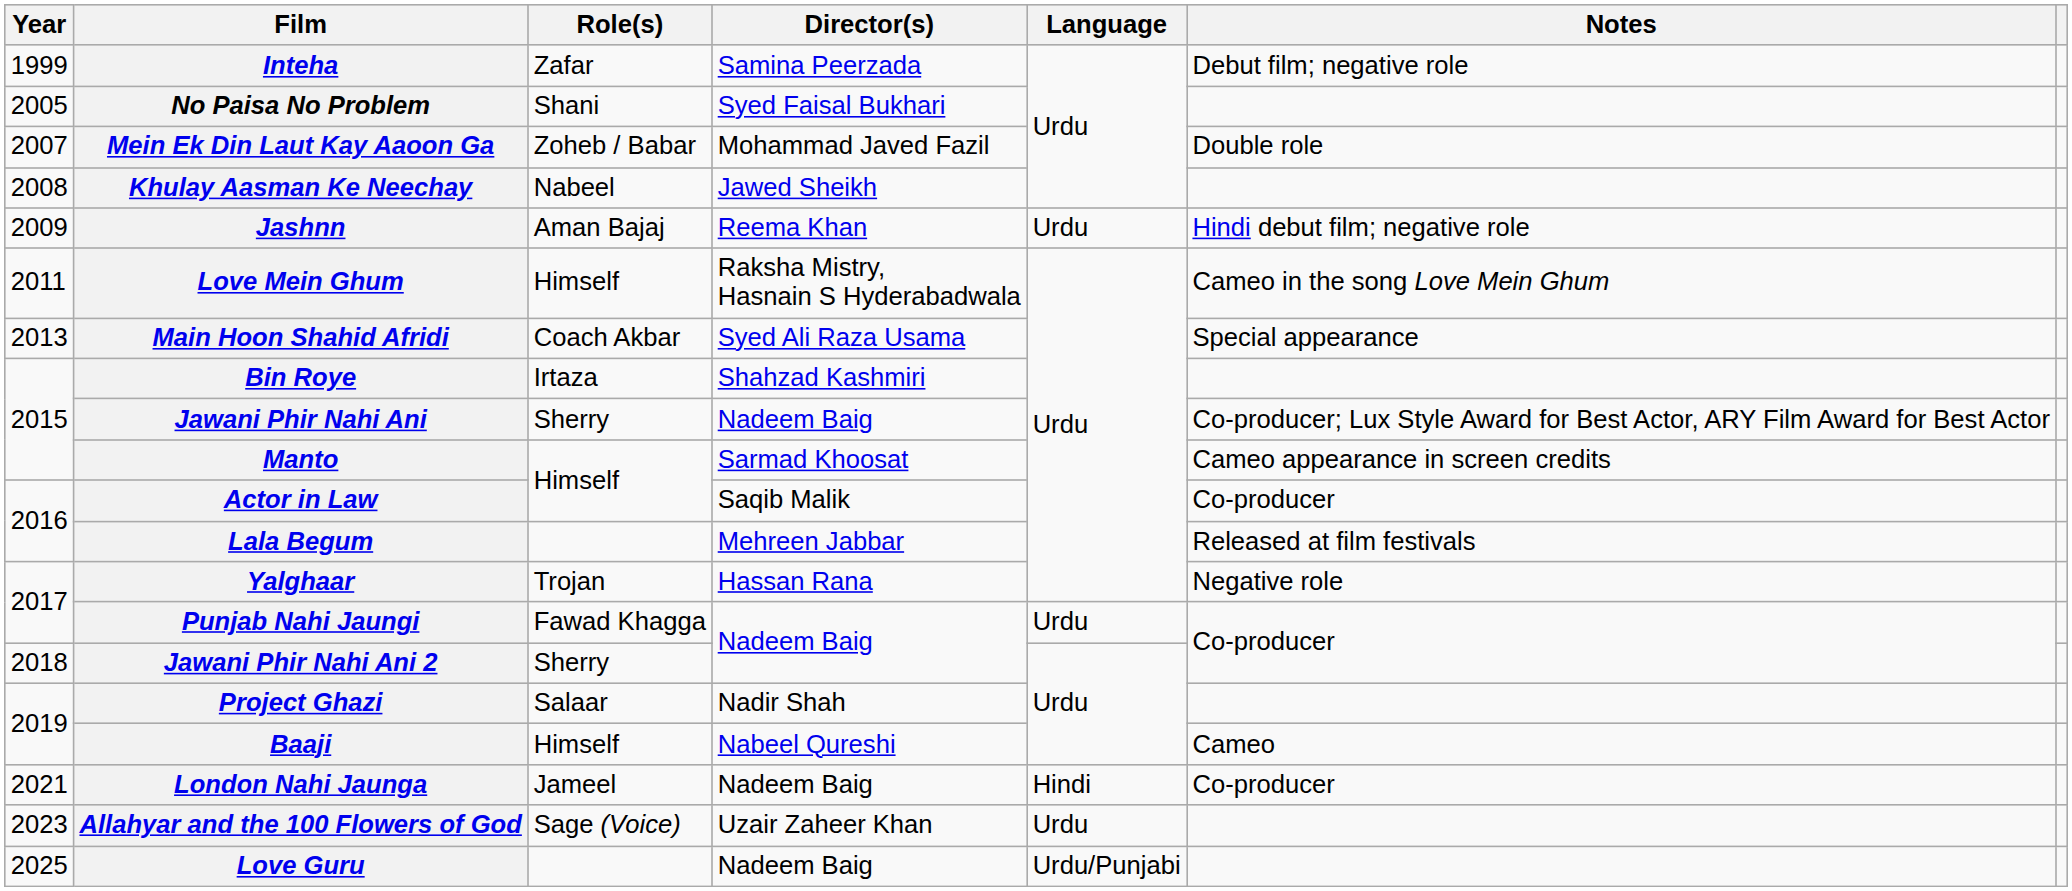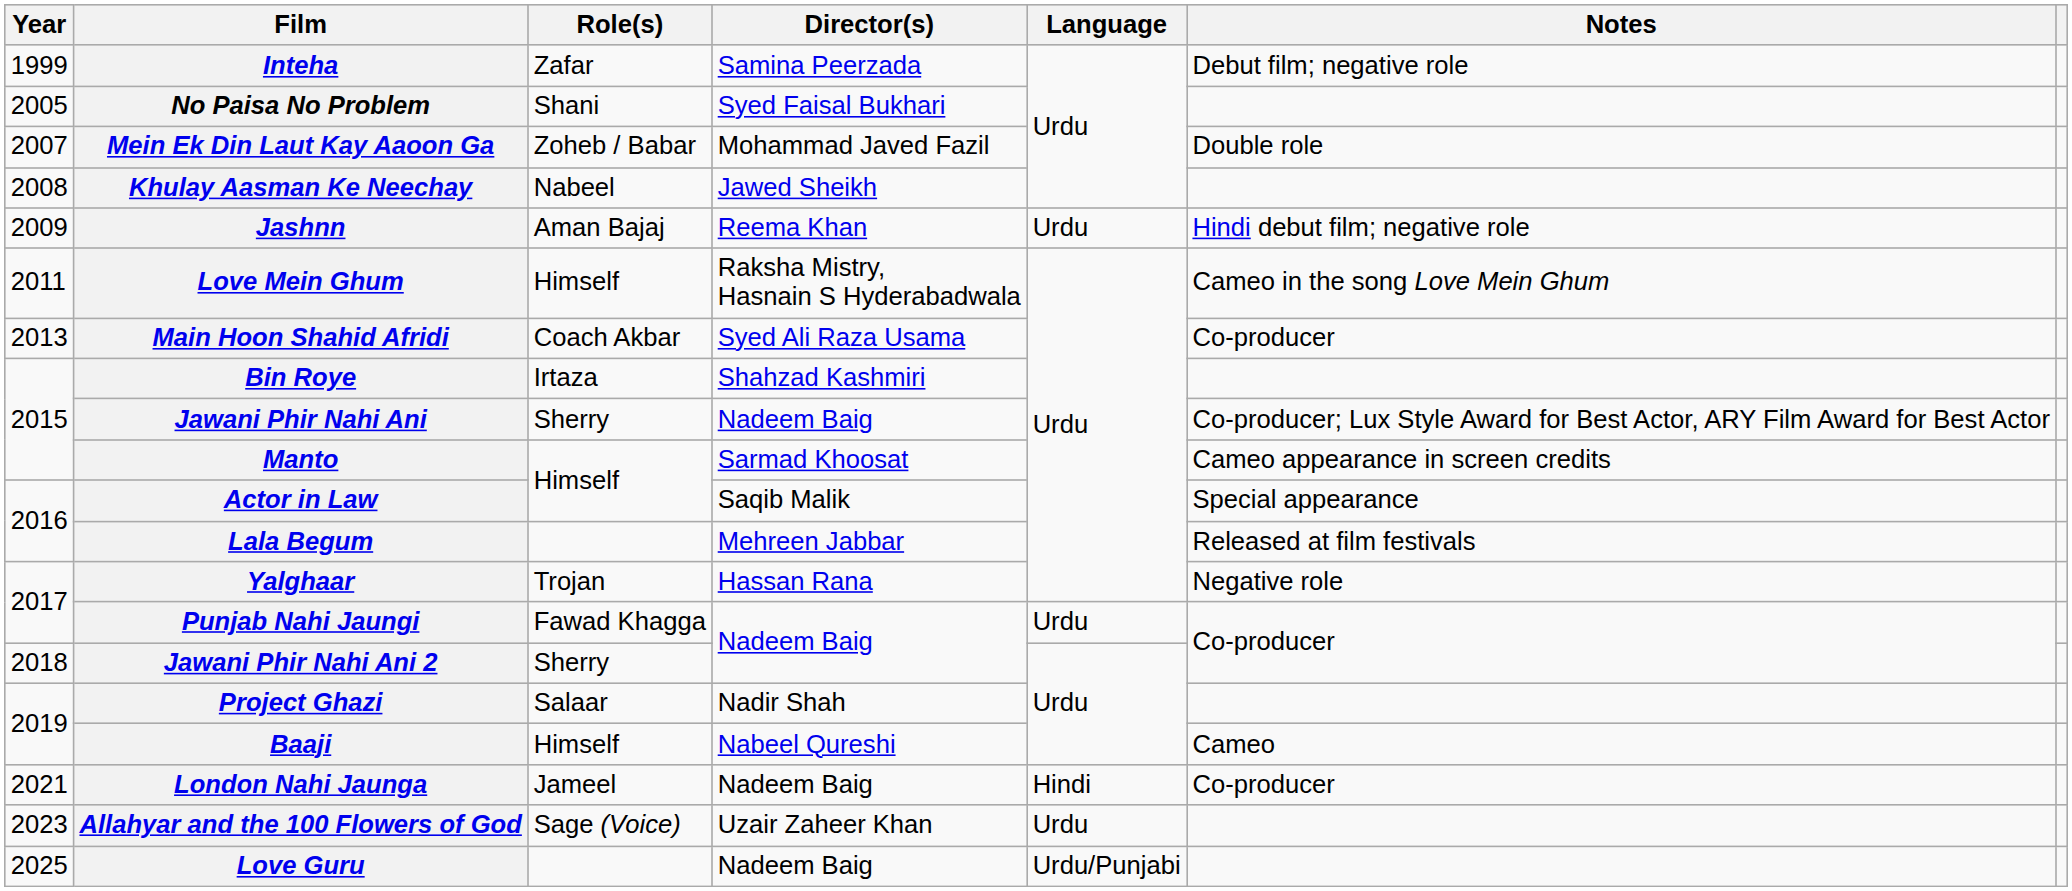Main Hoon Shahid Afridi | Notes: Special appearance -> Co-producer
Actor in Law | Notes: Co-producer -> Special appearance
